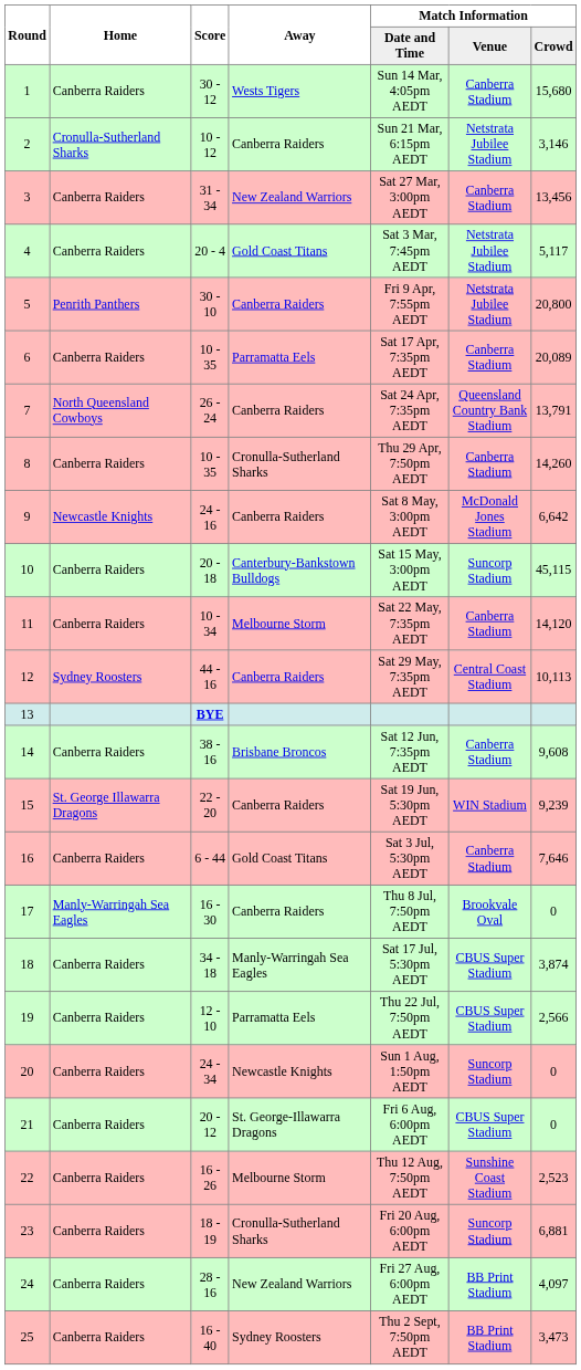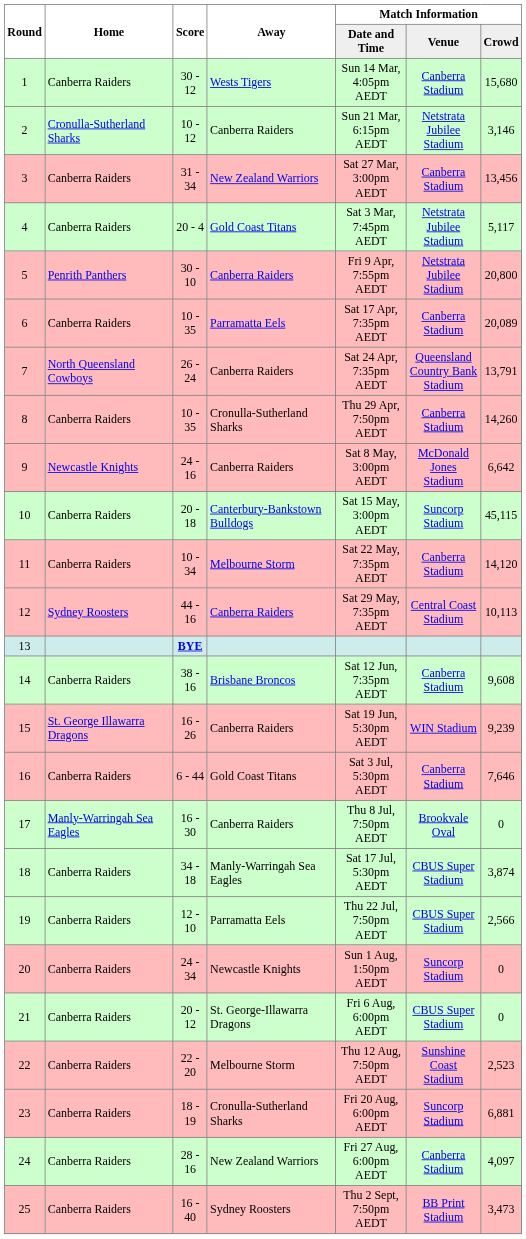15 | Score: 22 - 20 -> 16 - 26
22 | Score: 16 - 26 -> 22 - 20
24 | Match Information / Venue: BB Print Stadium -> Canberra Stadium
